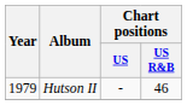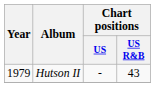Hutson II | Chart positions / US R&B: 46 -> 43
